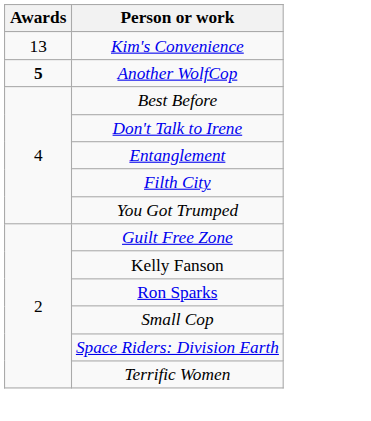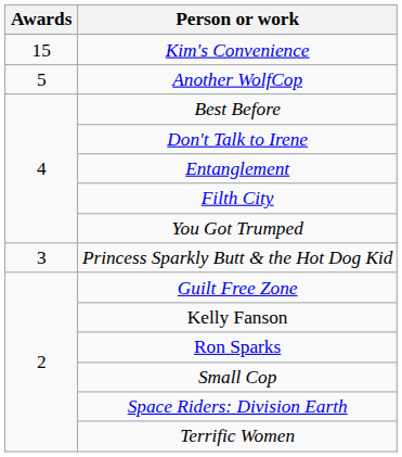Kim's Convenience | Awards: 13 -> 15
Another WolfCop | Awards: bold -> normal
+ row: 3 | Princess Sparkly Butt & the Hot Dog Kid
